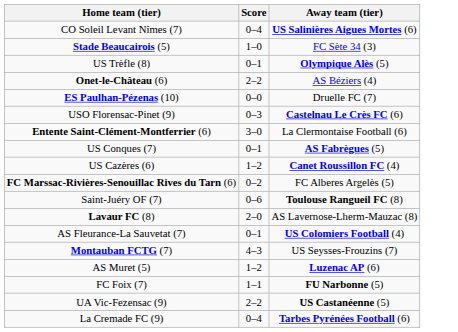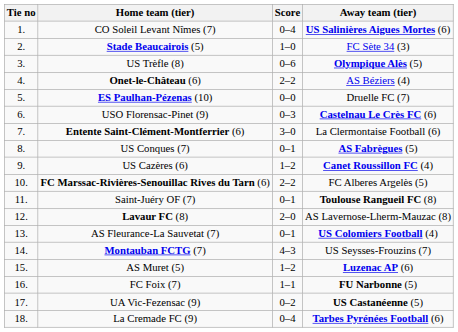+ column: Tie no | 1. | 2. | 3. | 4. | 5. | 6. | 7. | 8. | 9. | 10. | 11. | 12. | 13. | 14. | 15. | 16. | 17. | 18.
US Trèfle (8) | Score: 0–1 -> 0–6
FC Marssac-Rivières-Senouillac Rives du Tarn (6) | Score: 0–2 -> 2–2
Saint-Juéry OF (7) | Score: 0–6 -> 0–1
UA Vic-Fezensac (9) | Score: 2–2 -> 0–2
